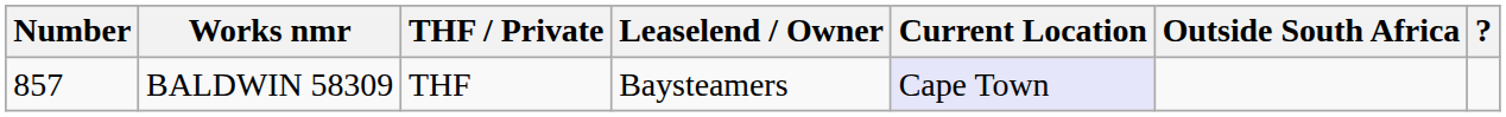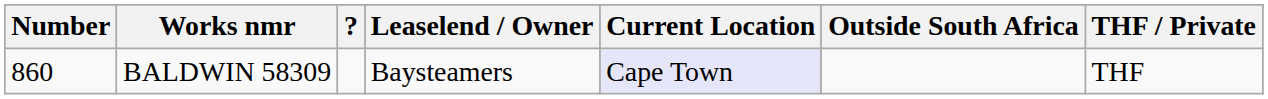columns swapped: THF / Private <-> ?
BALDWIN 58309 | Number: 857 -> 860
